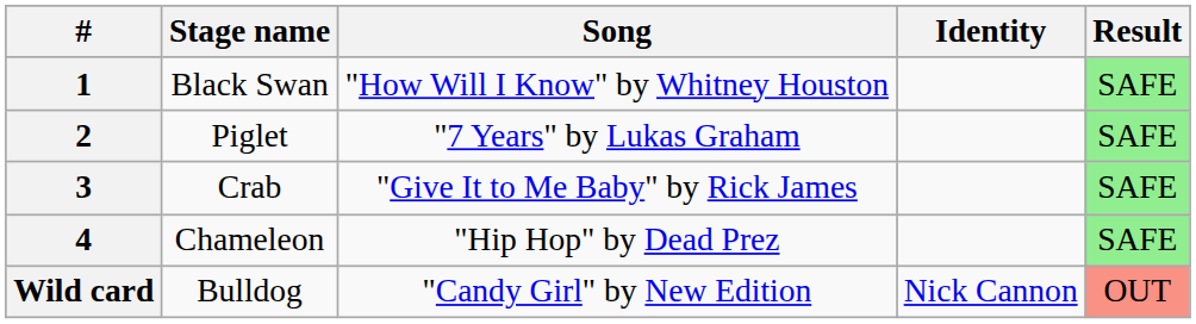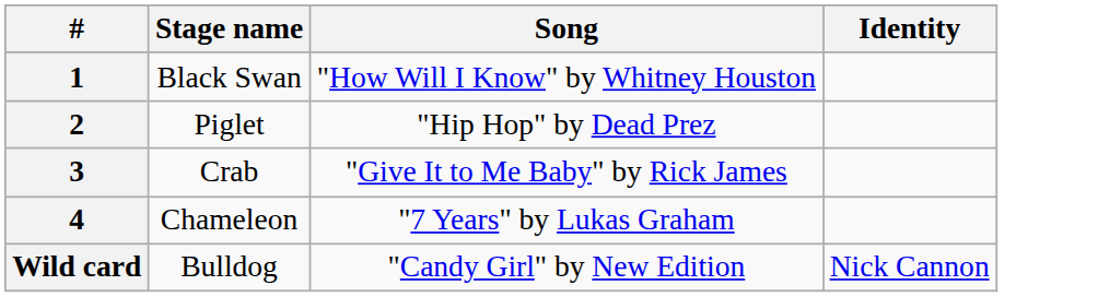- column: Result | SAFE | SAFE | SAFE | SAFE | OUT
2 | Song: "7 Years" by Lukas Graham -> "Hip Hop" by Dead Prez
4 | Song: "Hip Hop" by Dead Prez -> "7 Years" by Lukas Graham
